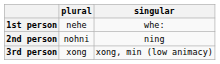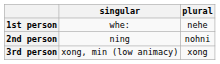columns swapped: singular <-> plural
